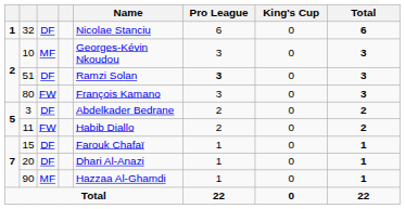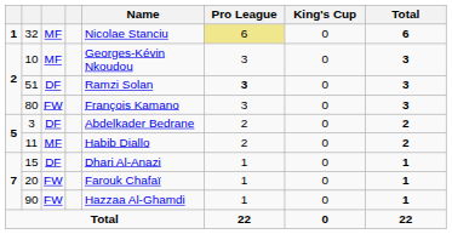32 | column 3: DF -> MF
32 | Pro League: no background -> khaki background
11 | column 3: FW -> MF
15 | Name: Farouk Chafaï -> Dhari Al-Anazi
20 | column 3: DF -> FW
20 | Name: Dhari Al-Anazi -> Farouk Chafaï
90 | column 3: MF -> FW
